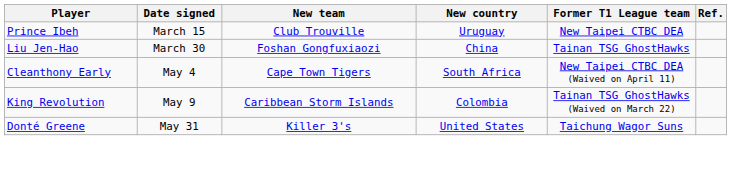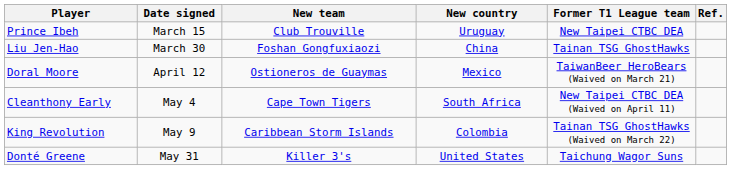+ row: Doral Moore | April 12 | Ostioneros de Guaymas | Mexico | TaiwanBeer HeroBears (Waived on March 21)
